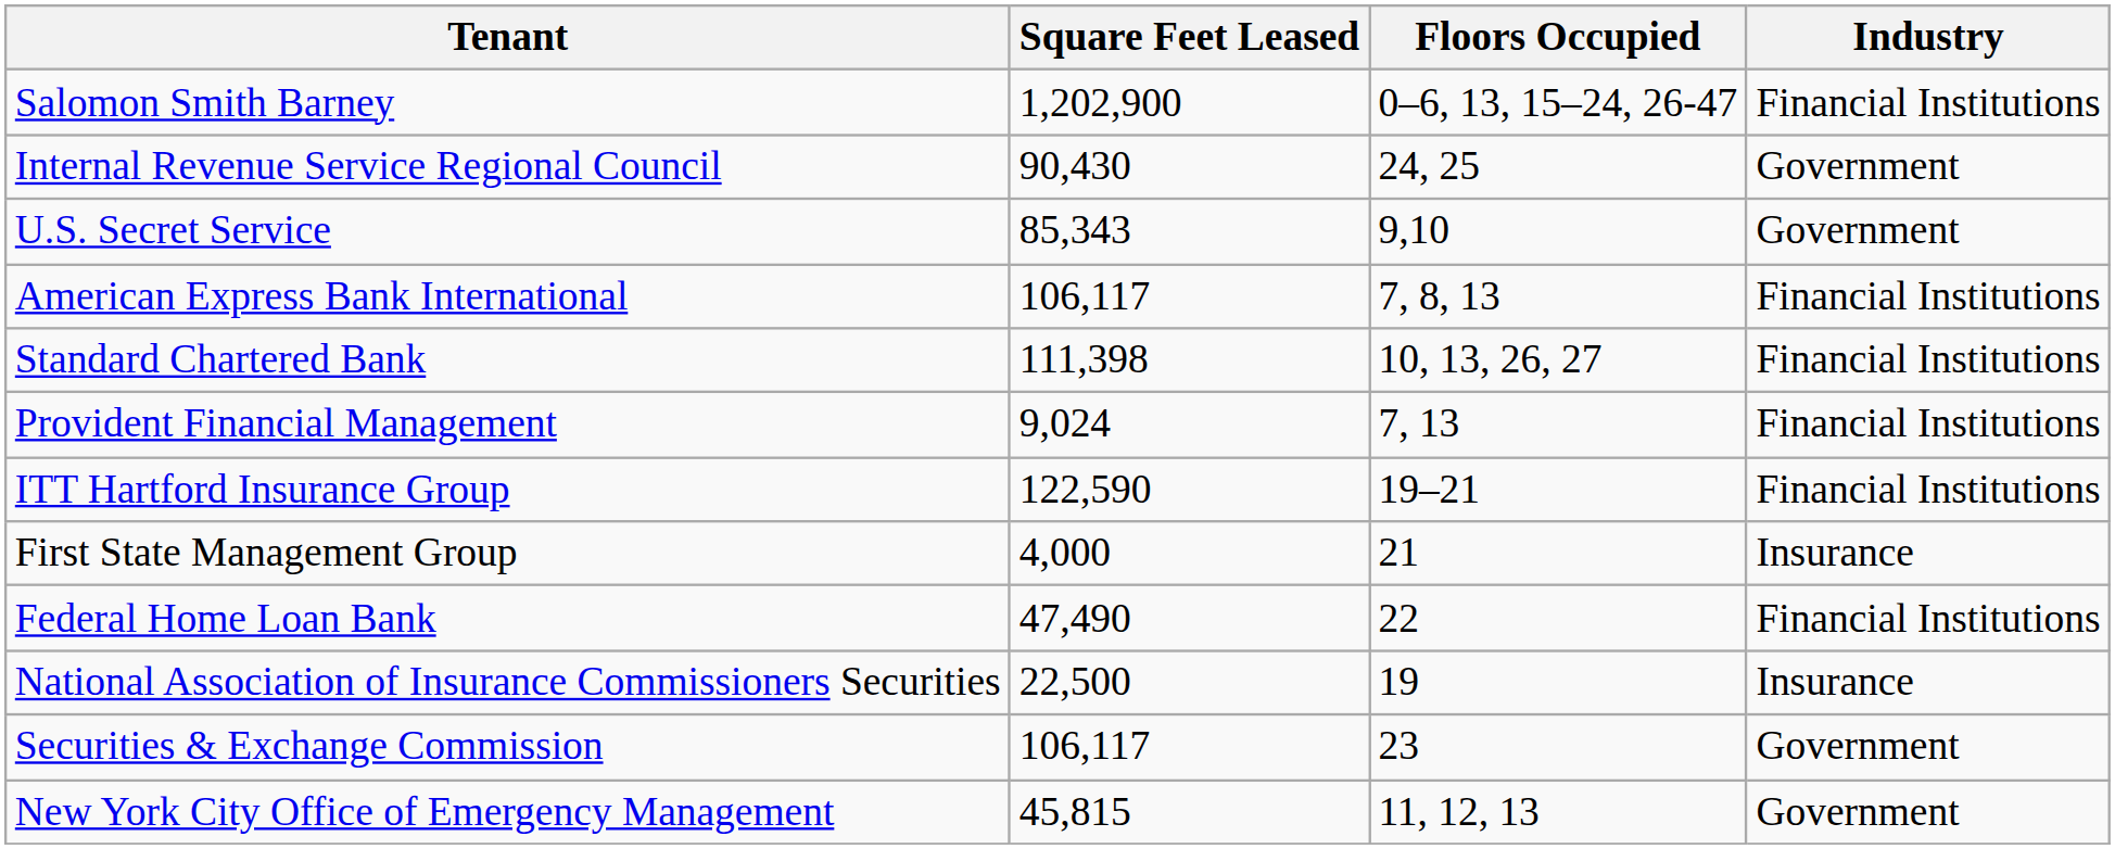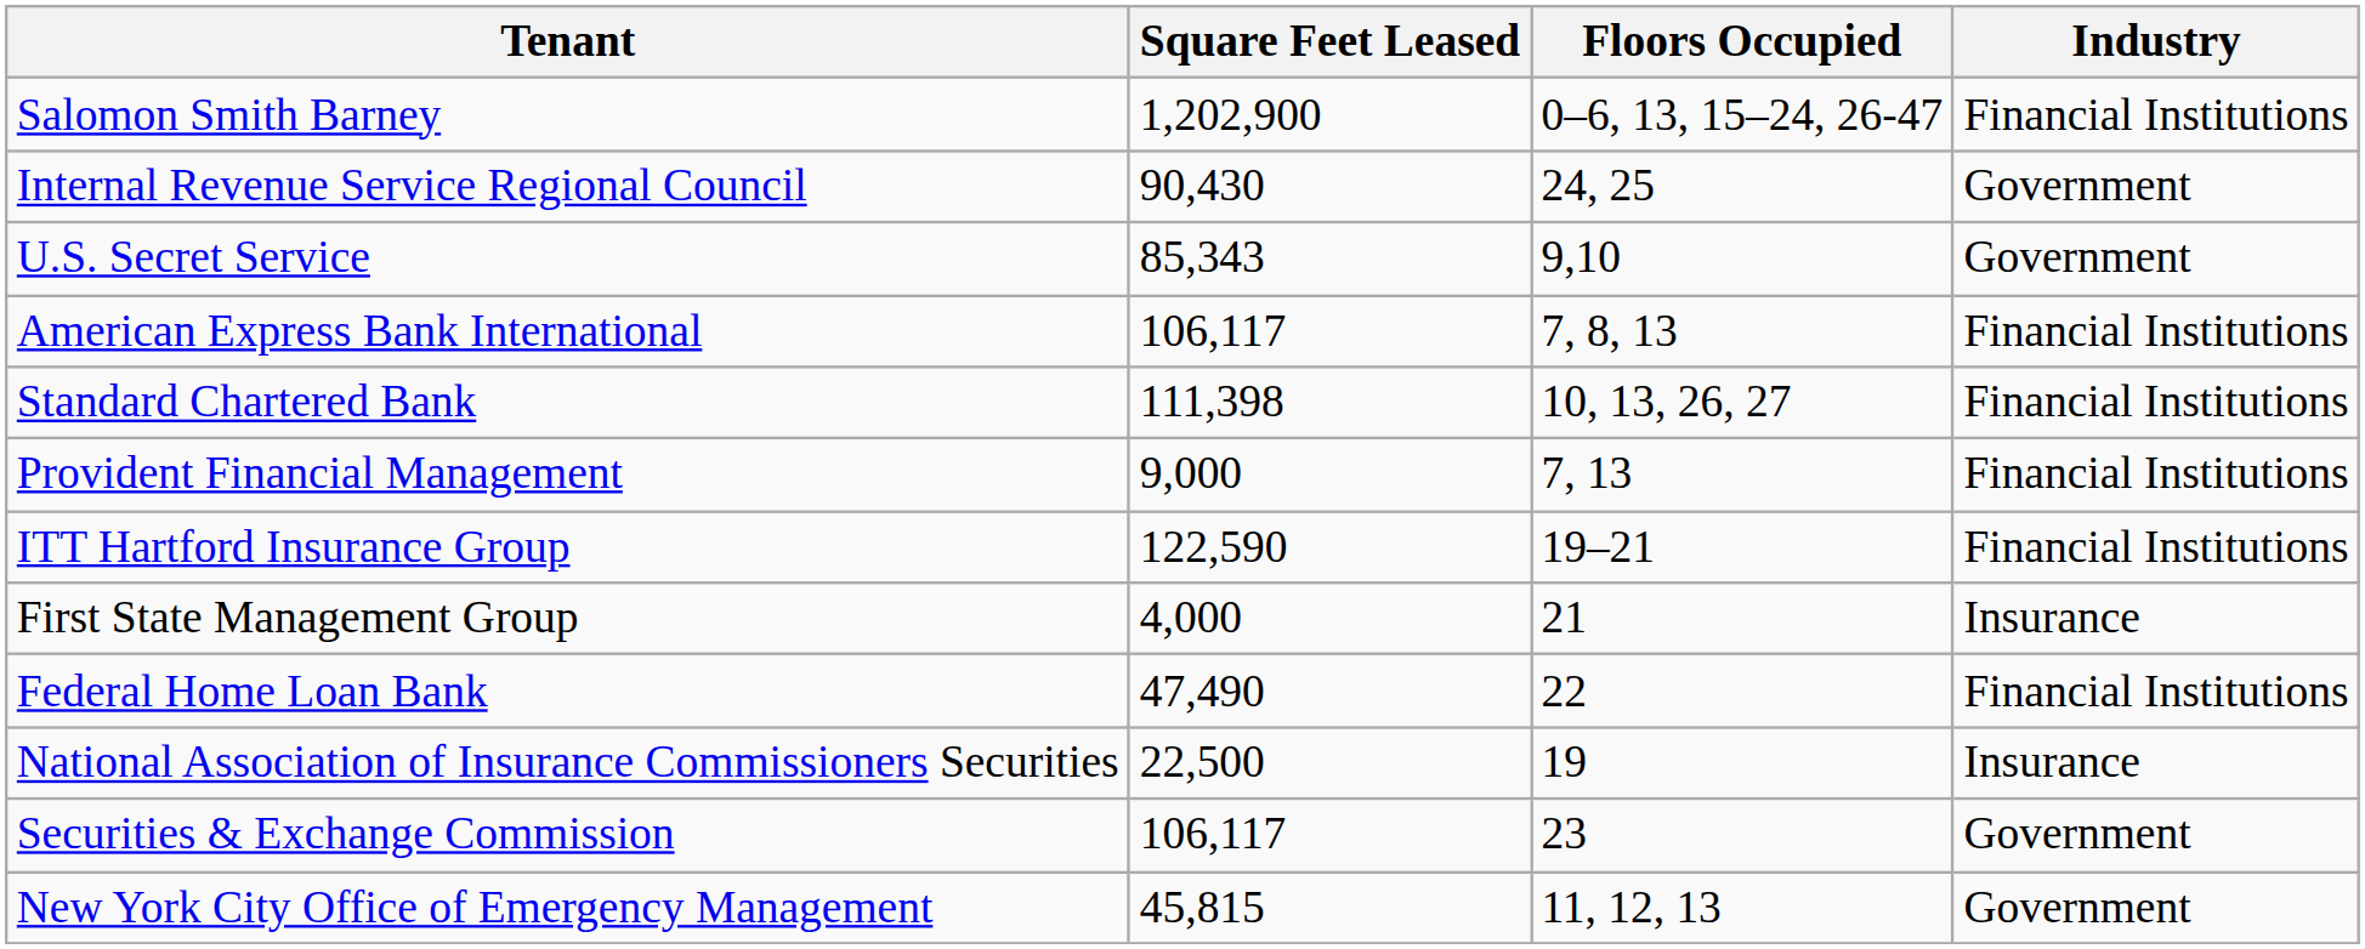Provident Financial Management | Square Feet Leased: 9,024 -> 9,000
